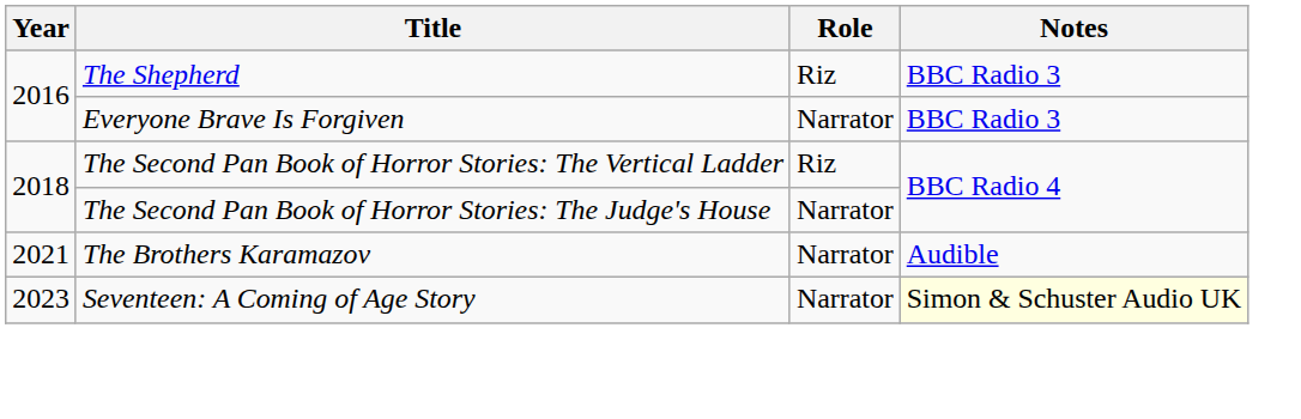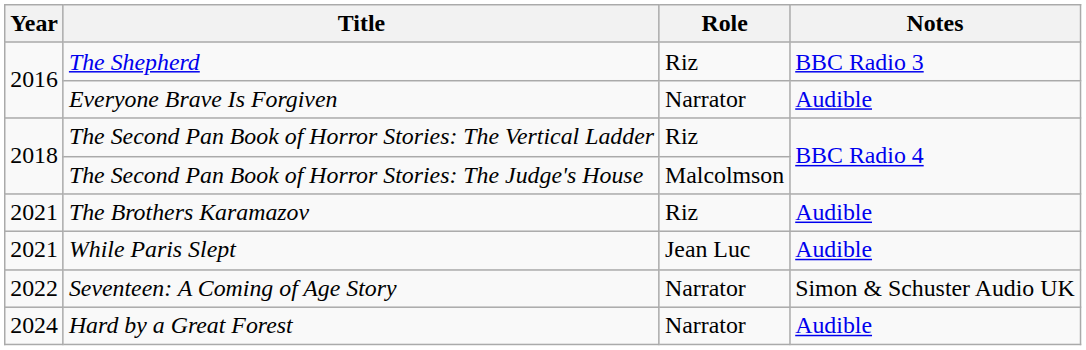Everyone Brave Is Forgiven | Notes: BBC Radio 3 -> Audible
The Second Pan Book of Horror Stories: The Judge's House | Role: Narrator -> Malcolmson
The Brothers Karamazov | Role: Narrator -> Riz
+ row: 2021 | While Paris Slept | Jean Luc | Audible
Seventeen: A Coming of Age Story | Year: 2023 -> 2022
Seventeen: A Coming of Age Story | Notes: lightyellow background -> no background
+ row: 2024 | Hard by a Great Forest | Narrator | Audible
